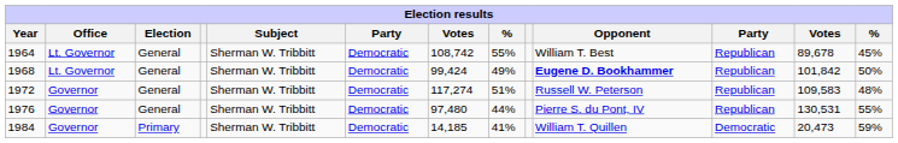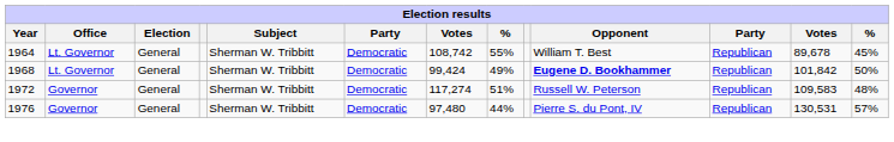1976 | column 13: 55% -> 57%
- row: 1984 | Governor | Primary | Sherman W. Tribbitt | Democratic | 14,185 | 41% | William T. Quillen | Democratic | 20,473 | 59%
